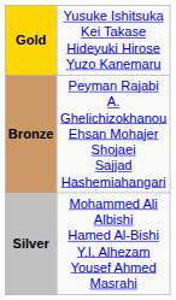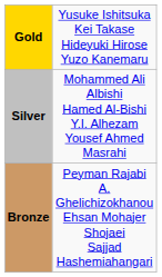rows swapped: Silver <-> Bronze
